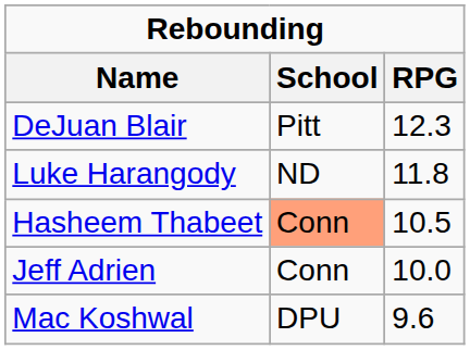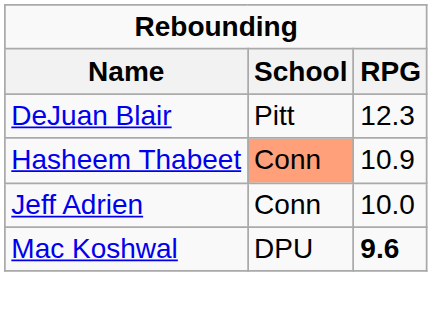- row: Luke Harangody | ND | 11.8
Hasheem Thabeet | RPG: 10.5 -> 10.9
Mac Koshwal | RPG: normal -> bold
